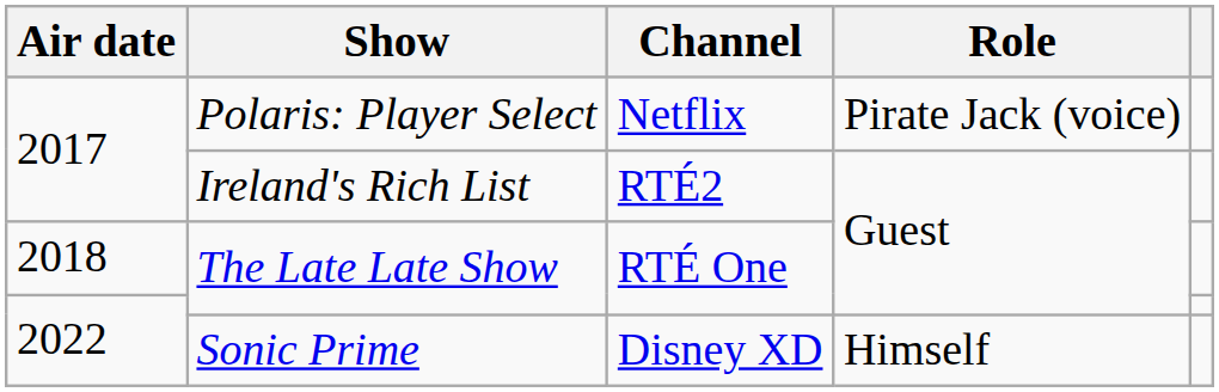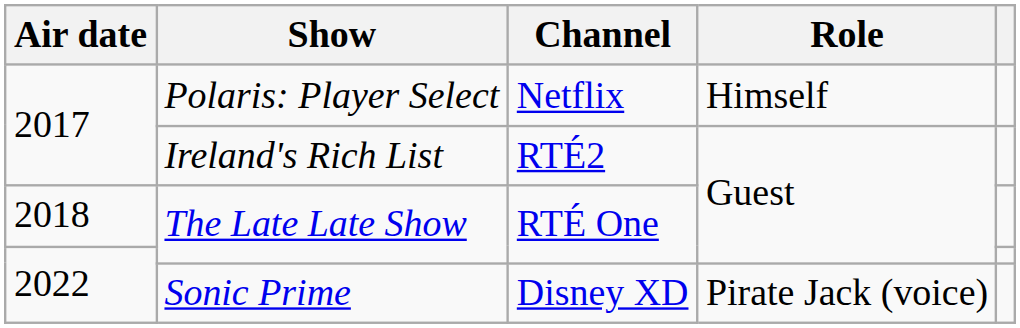Polaris: Player Select | Role: Pirate Jack (voice) -> Himself
Sonic Prime | Role: Himself -> Pirate Jack (voice)
